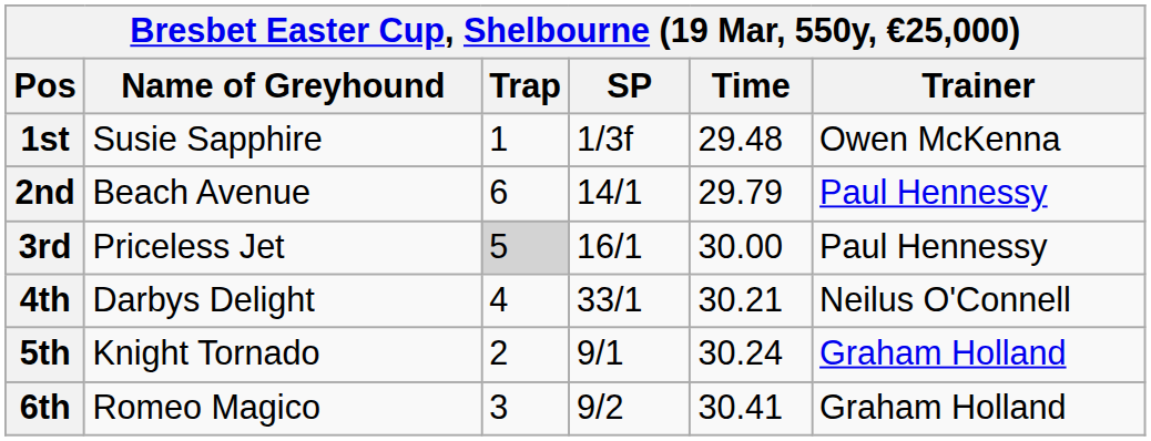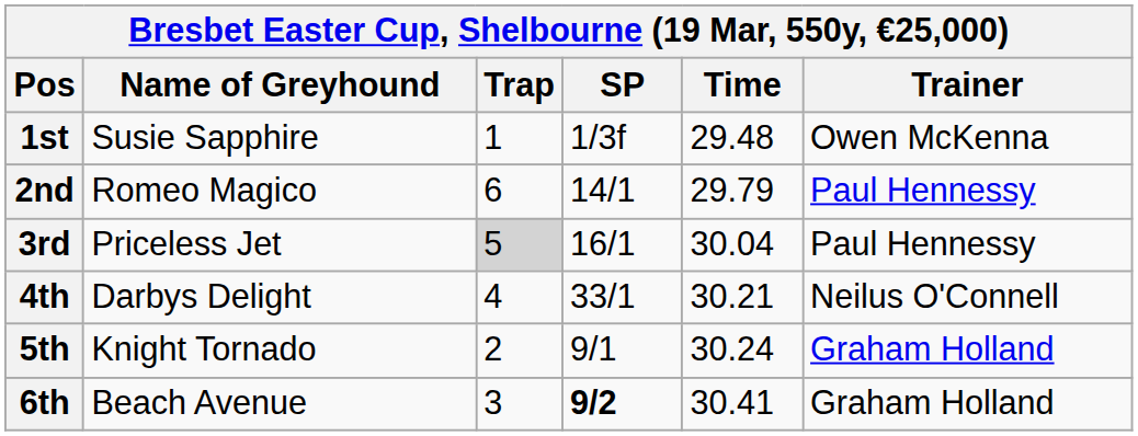2nd | Name of Greyhound: Beach Avenue -> Romeo Magico
3rd | Time: 30.00 -> 30.04
6th | Name of Greyhound: Romeo Magico -> Beach Avenue
6th | SP: normal -> bold
